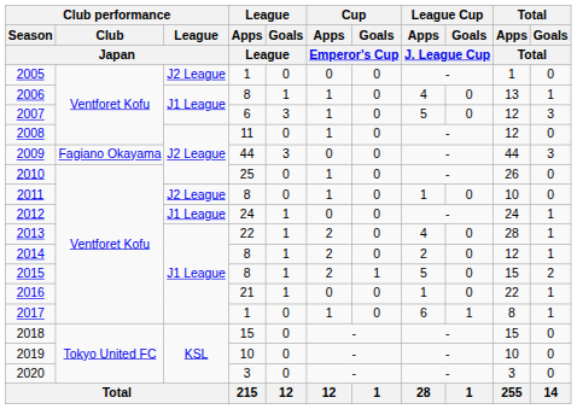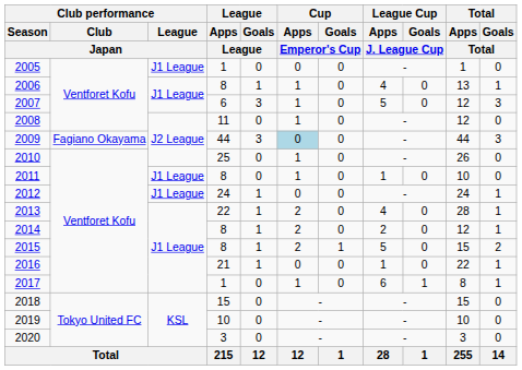2005 | Club performance / League / Japan: J2 League -> J1 League
2009 | Cup / Apps / Emperor's Cup: no background -> lightblue background
2011 | Club performance / League / Japan: J2 League -> J1 League
